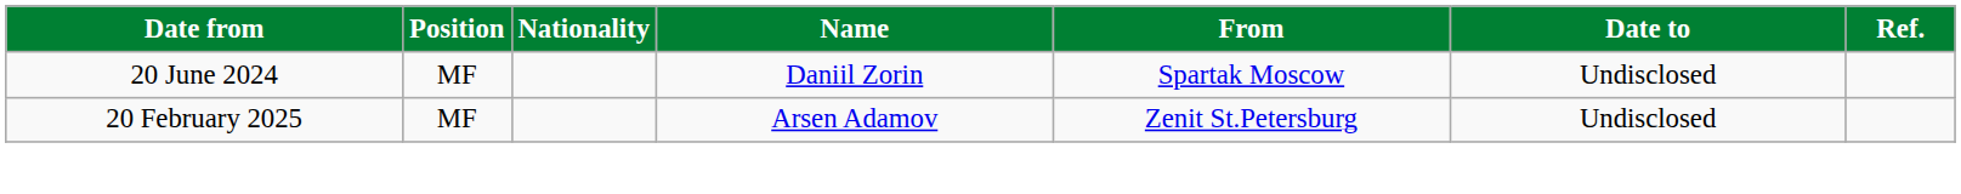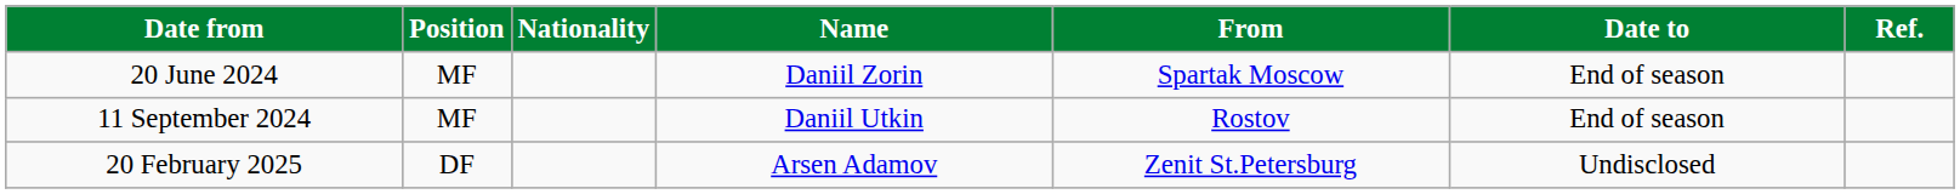20 June 2024 | Date to: Undisclosed -> End of season
+ row: 11 September 2024 | MF | Daniil Utkin | Rostov | End of season
20 February 2025 | Position: MF -> DF
